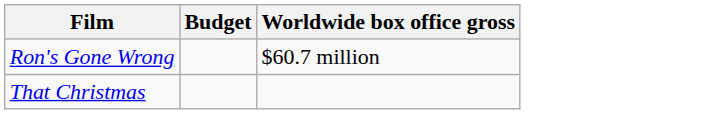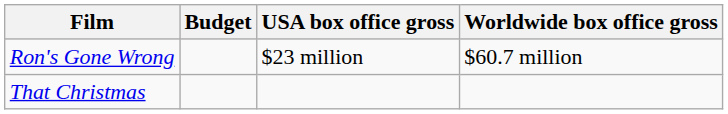+ column: USA box office gross | $23 million
